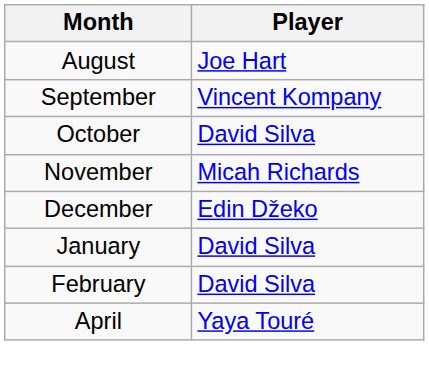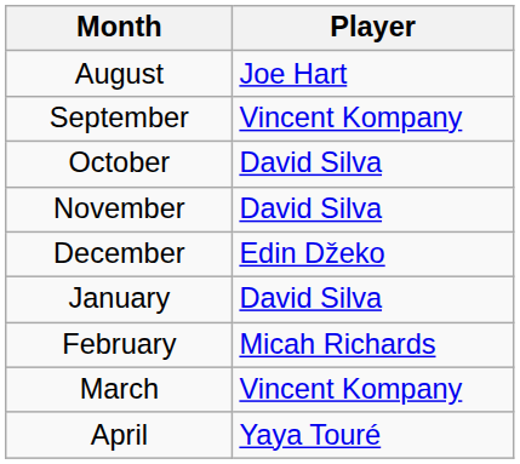November | Player: Micah Richards -> David Silva
February | Player: David Silva -> Micah Richards
+ row: March | Vincent Kompany
